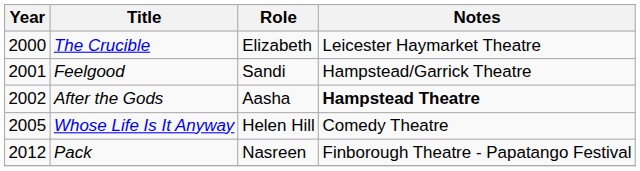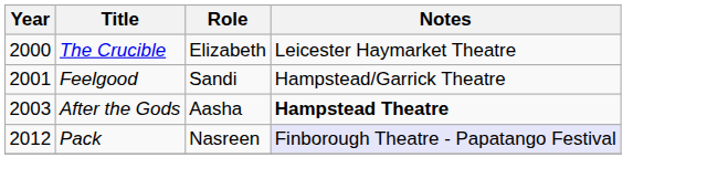After the Gods | Year: 2002 -> 2003
- row: 2005 | Whose Life Is It Anyway | Helen Hill | Comedy Theatre
Pack | Notes: no background -> lavender background
